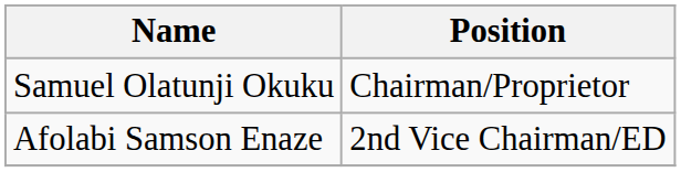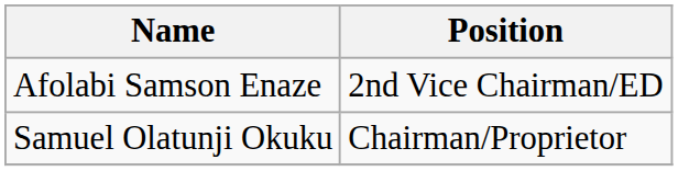rows swapped: Samuel Olatunji Okuku <-> Afolabi Samson Enaze
